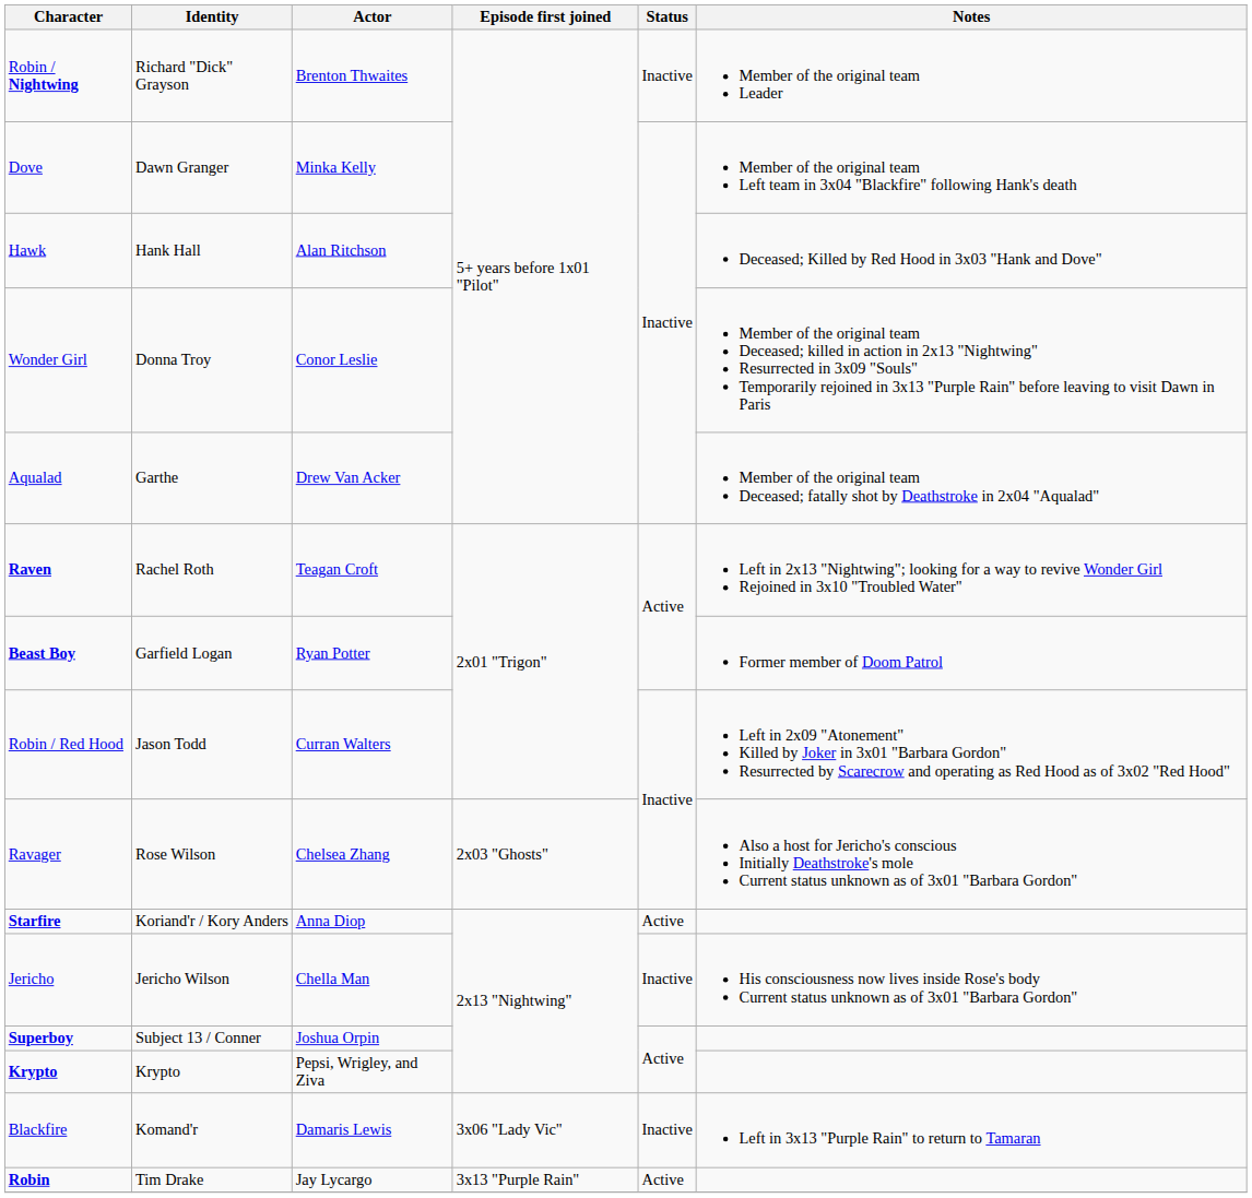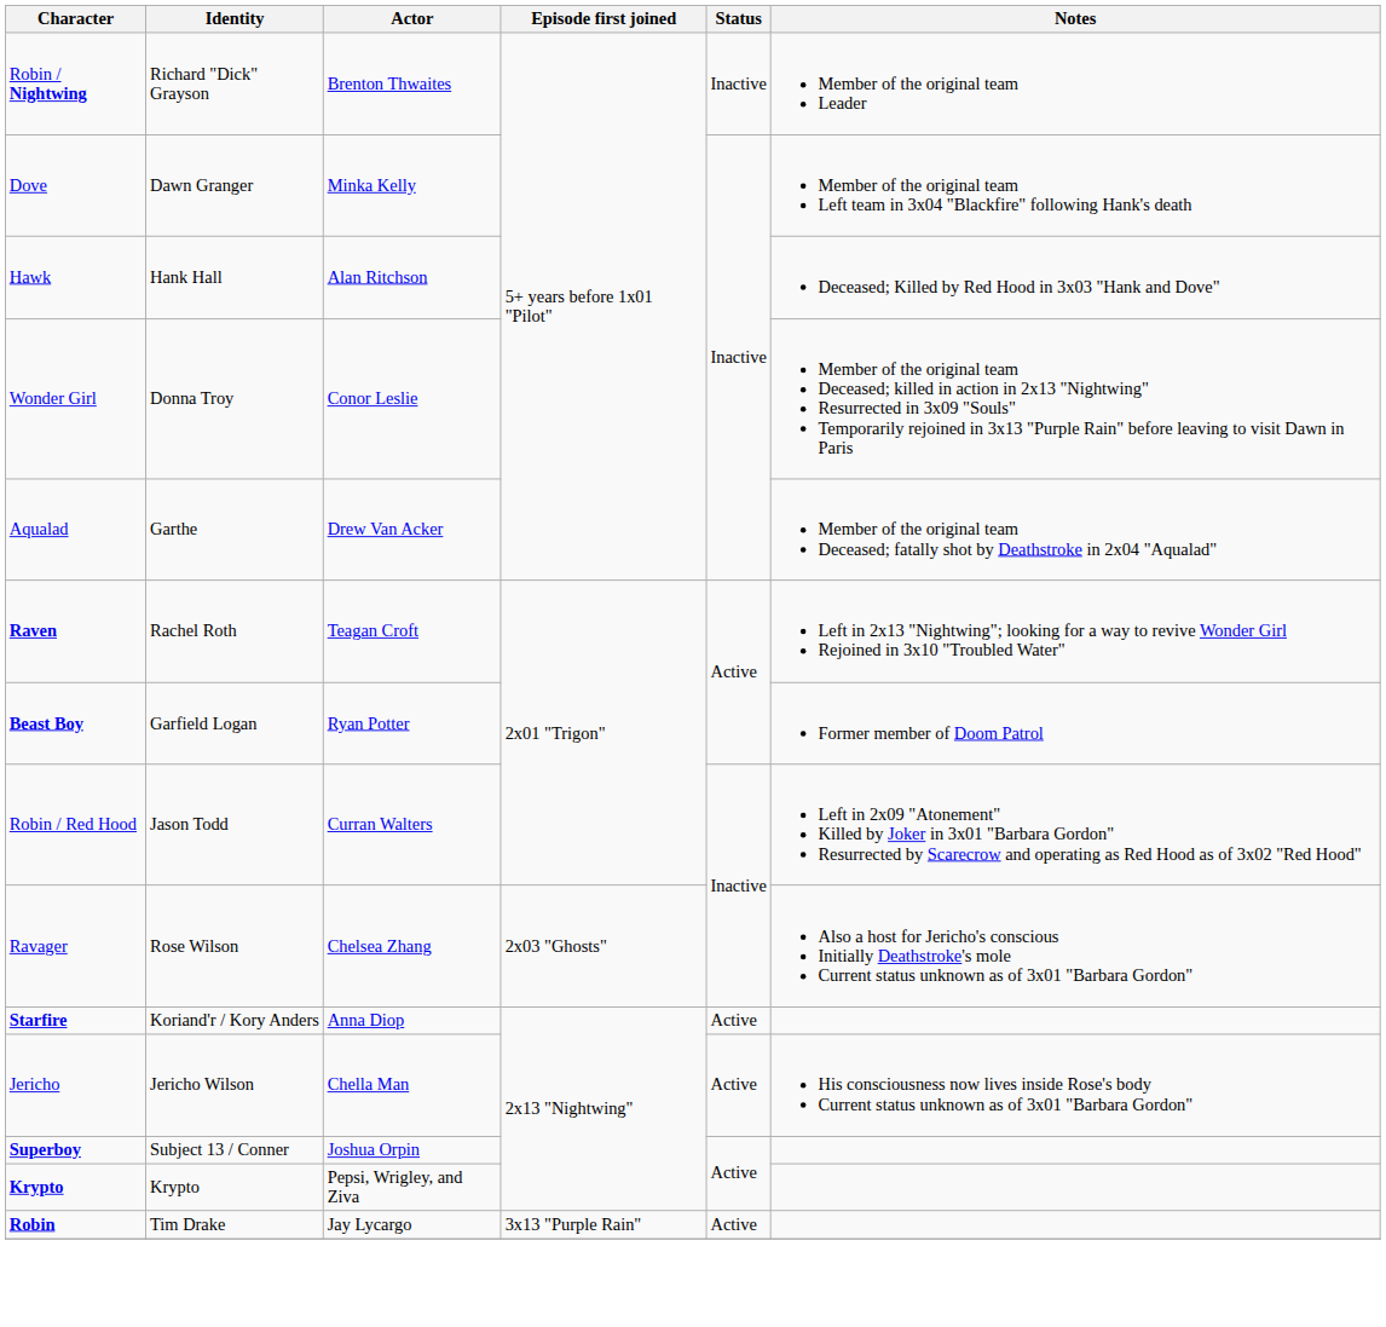Jericho | Status: Inactive -> Active
- row: Blackfire | Komand'r | Damaris Lewis | 3x06 "Lady Vic" | Inactive | Left in 3x13 "Purple Rain" to return to Tamaran
